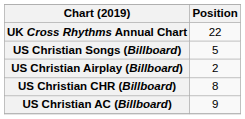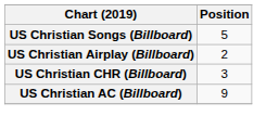- row: UK Cross Rhythms Annual Chart | 22
US Christian CHR (Billboard) | Position: 8 -> 3
